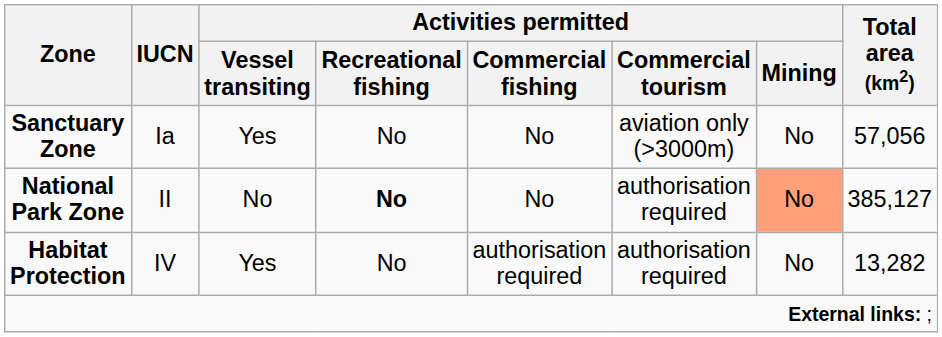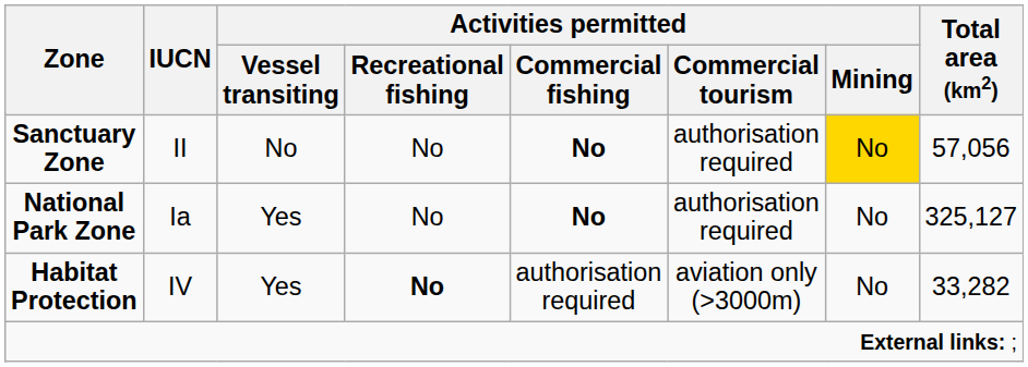Sanctuary Zone | IUCN: Ia -> II
Sanctuary Zone | Activities permitted / Vessel transiting: Yes -> No
Sanctuary Zone | Activities permitted / Commercial fishing: normal -> bold
Sanctuary Zone | Activities permitted / Commercial tourism: aviation only (>3000m) -> authorisation required
Sanctuary Zone | Activities permitted / Mining: no background -> gold background
National Park Zone | IUCN: II -> Ia
National Park Zone | Activities permitted / Vessel transiting: No -> Yes
National Park Zone | Activities permitted / Recreational fishing: bold -> normal
National Park Zone | Activities permitted / Commercial fishing: normal -> bold
National Park Zone | Activities permitted / Mining: lightsalmon background -> no background
National Park Zone | Total area (km2): 385,127 -> 325,127
Habitat Protection | Activities permitted / Recreational fishing: normal -> bold
Habitat Protection | Activities permitted / Commercial tourism: authorisation required -> aviation only (>3000m)
Habitat Protection | Total area (km2): 13,282 -> 33,282
